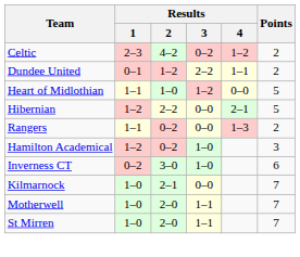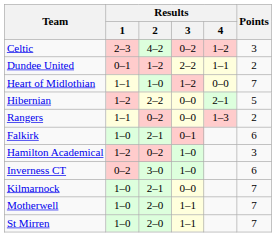Celtic | Points: 2 -> 3
Heart of Midlothian | Points: 5 -> 7
+ row: Falkirk | 1–0 | 2–1 | 0–1 | 6
